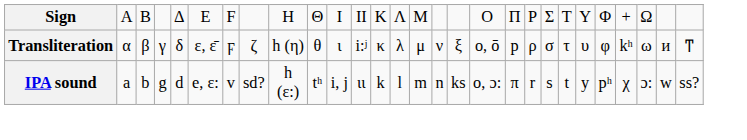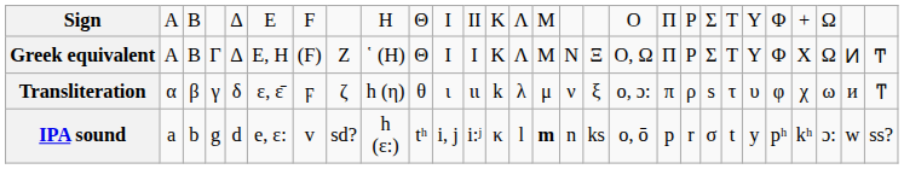+ row: Greek equivalent | Α | Β | Γ | Δ | Ε, Η | (Ϝ) | Ζ | ῾ (Η) | Θ | Ι | Ι | Κ | Λ | Μ | Ν | Ξ | Ο, Ω | Π | Ρ | Σ | Τ | Υ | Φ | Χ | Ω | Ͷ | Ͳ
Transliteration | column 12: i:ʲ -> ιι
Transliteration | column 13: κ -> k
Transliteration | column 18: ο, ō -> o, ɔ:
Transliteration | column 19: p -> π
Transliteration | column 21: σ -> s
Transliteration | column 25: kʰ -> χ
IPA sound | column 12: ιι -> i:ʲ
IPA sound | column 13: k -> κ
IPA sound | column 15: normal -> bold
IPA sound | column 18: o, ɔ: -> ο, ō
IPA sound | column 19: π -> p
IPA sound | column 21: s -> σ
IPA sound | column 25: χ -> kʰ
